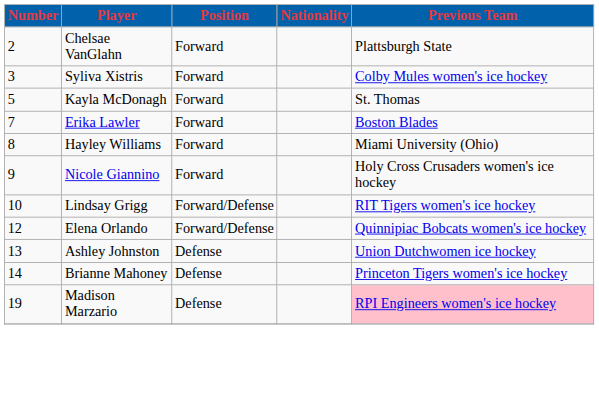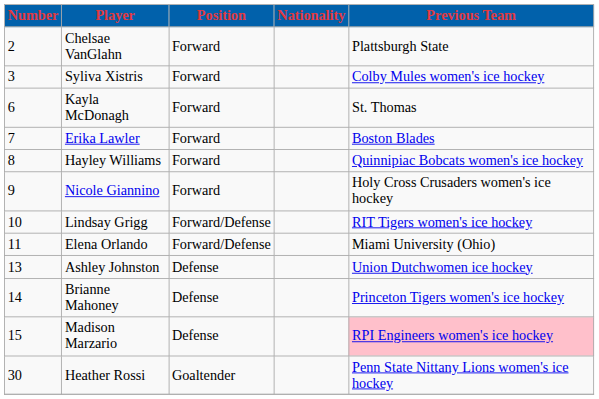Kayla McDonagh | Number: 5 -> 6
Hayley Williams | Previous Team: Miami University (Ohio) -> Quinnipiac Bobcats women's ice hockey
Elena Orlando | Number: 12 -> 11
Elena Orlando | Previous Team: Quinnipiac Bobcats women's ice hockey -> Miami University (Ohio)
Madison Marzario | Number: 19 -> 15
+ row: 30 | Heather Rossi | Goaltender | Penn State Nittany Lions women's ice hockey
